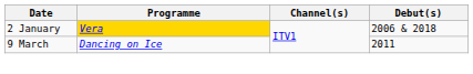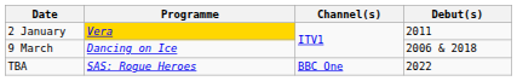2 January | Debut(s): 2006 & 2018 -> 2011
9 March | Debut(s): 2011 -> 2006 & 2018
+ row: TBA | SAS: Rogue Heroes | BBC One | 2022
